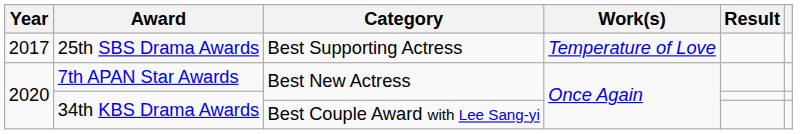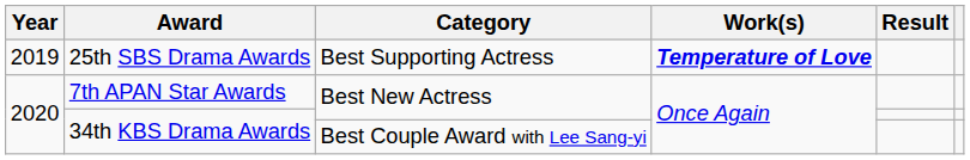25th SBS Drama Awards | Year: 2017 -> 2019
25th SBS Drama Awards | Work(s): normal -> bold
